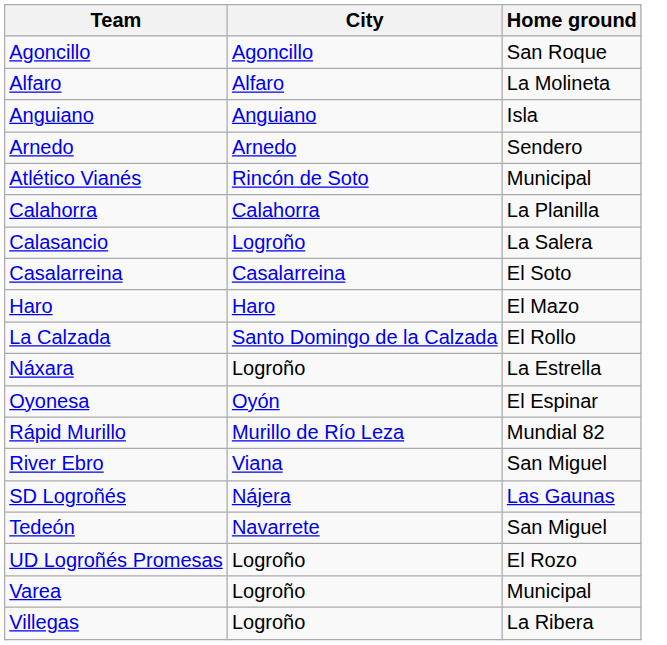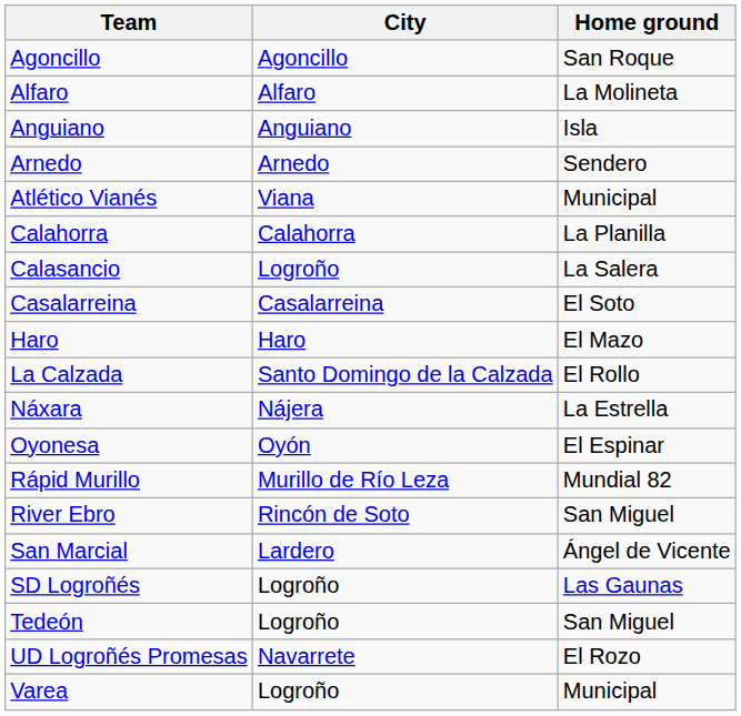Atlético Vianés | City: Rincón de Soto -> Viana
Náxara | City: Logroño -> Nájera
River Ebro | City: Viana -> Rincón de Soto
+ row: San Marcial | Lardero | Ángel de Vicente
SD Logroñés | City: Nájera -> Logroño
Tedeón | City: Navarrete -> Logroño
UD Logroñés Promesas | City: Logroño -> Navarrete
- row: Villegas | Logroño | La Ribera
